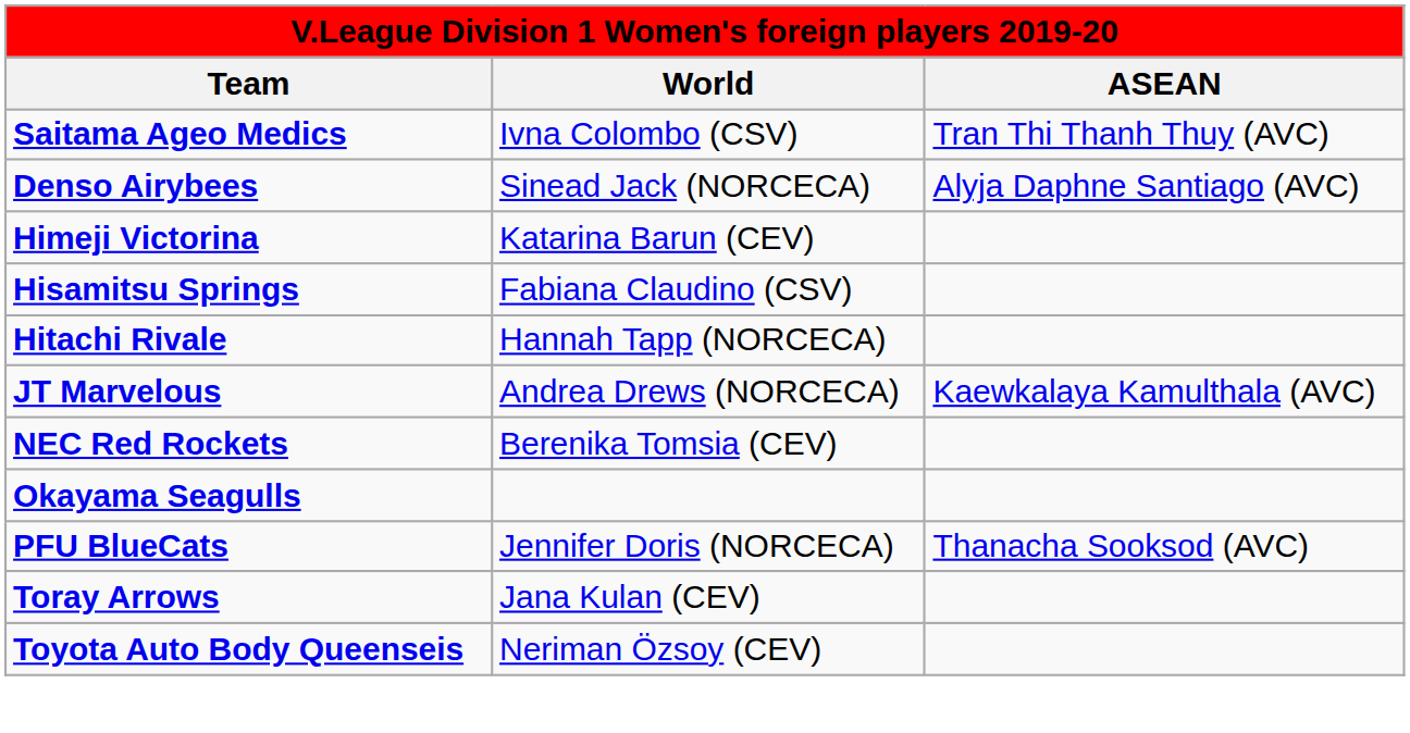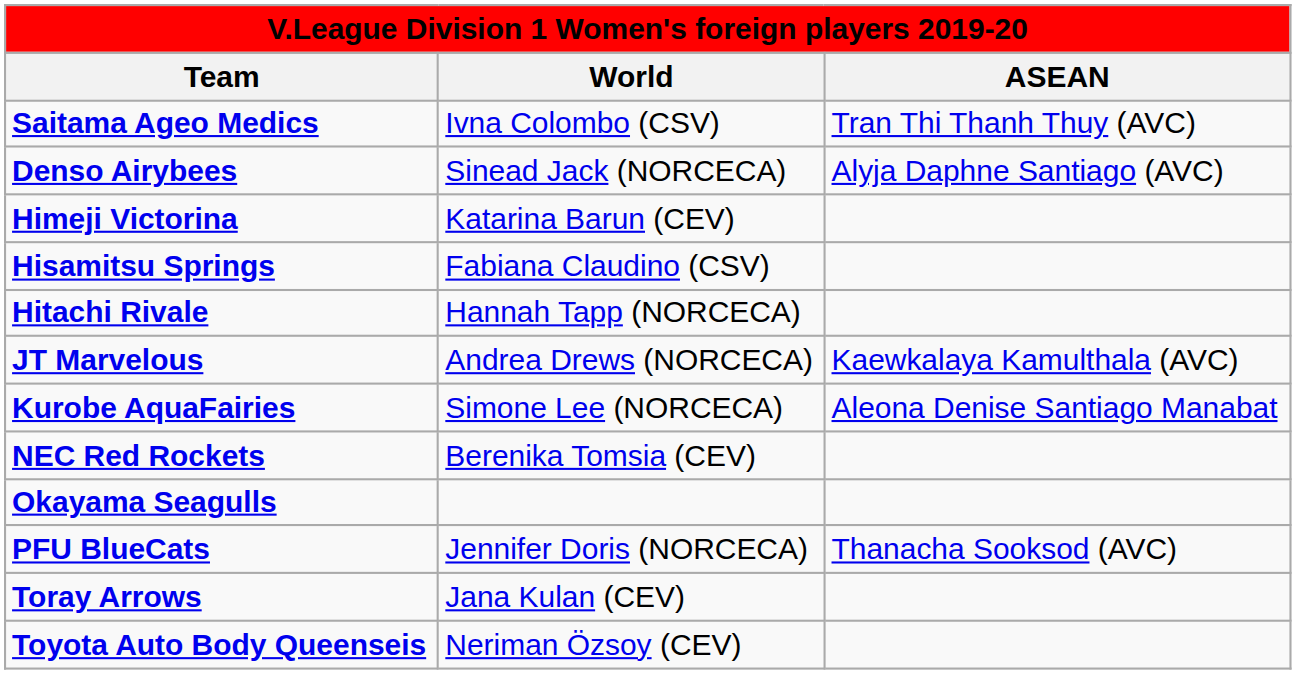+ row: Kurobe AquaFairies | Simone Lee (NORCECA) | Aleona Denise Santiago Manabat
